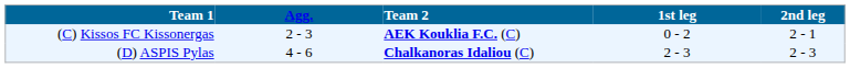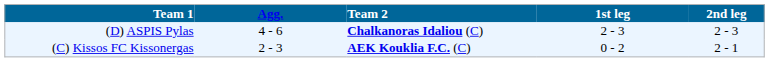rows swapped: (D) ASPIS Pylas <-> (C) Kissos FC Kissonergas
